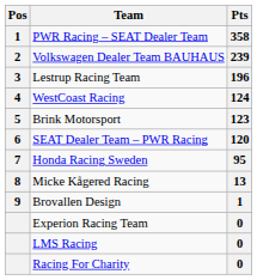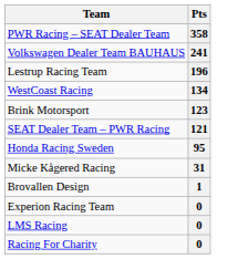- column: Pos | 1 | 2 | 3 | 4 | 5 | 6 | 7 | 8 | 9
Volkswagen Dealer Team BAUHAUS | Pts: 239 -> 241
WestCoast Racing | Pts: 124 -> 134
SEAT Dealer Team – PWR Racing | Pts: 120 -> 121
Micke Kågered Racing | Pts: 13 -> 31
